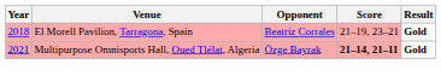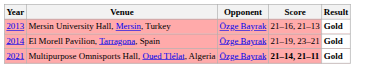+ row: 2013 | Mersin University Hall, Mersin, Turkey | Özge Bayrak | 21–16, 21–13 | Gold
El Morell Pavilion, Tarragona, Spain | Year: 2018 -> 2014
El Morell Pavilion, Tarragona, Spain | Opponent: Beatriz Corrales -> Özge Bayrak
